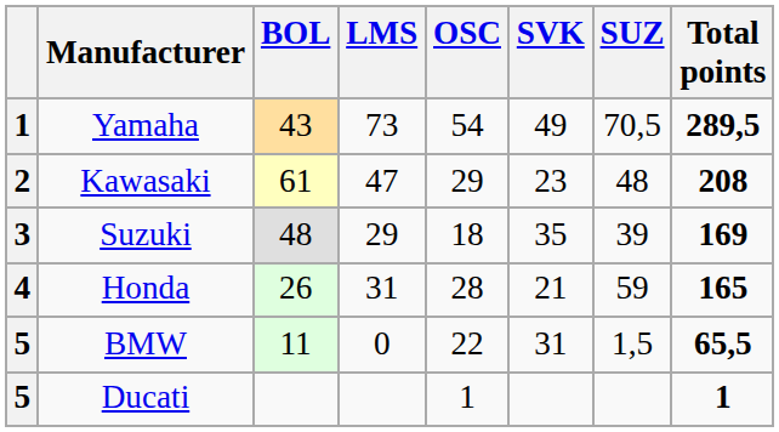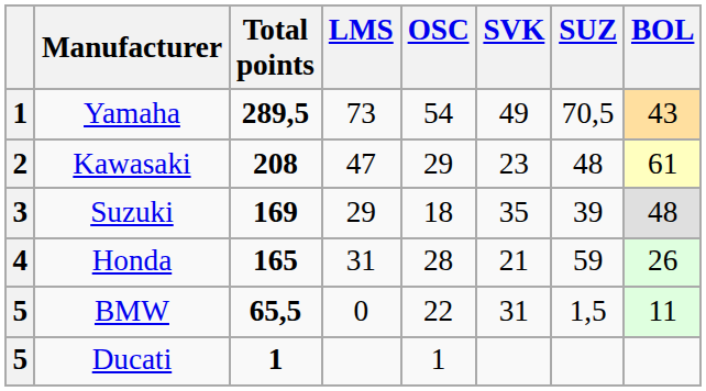columns swapped: BOL <-> Total points
